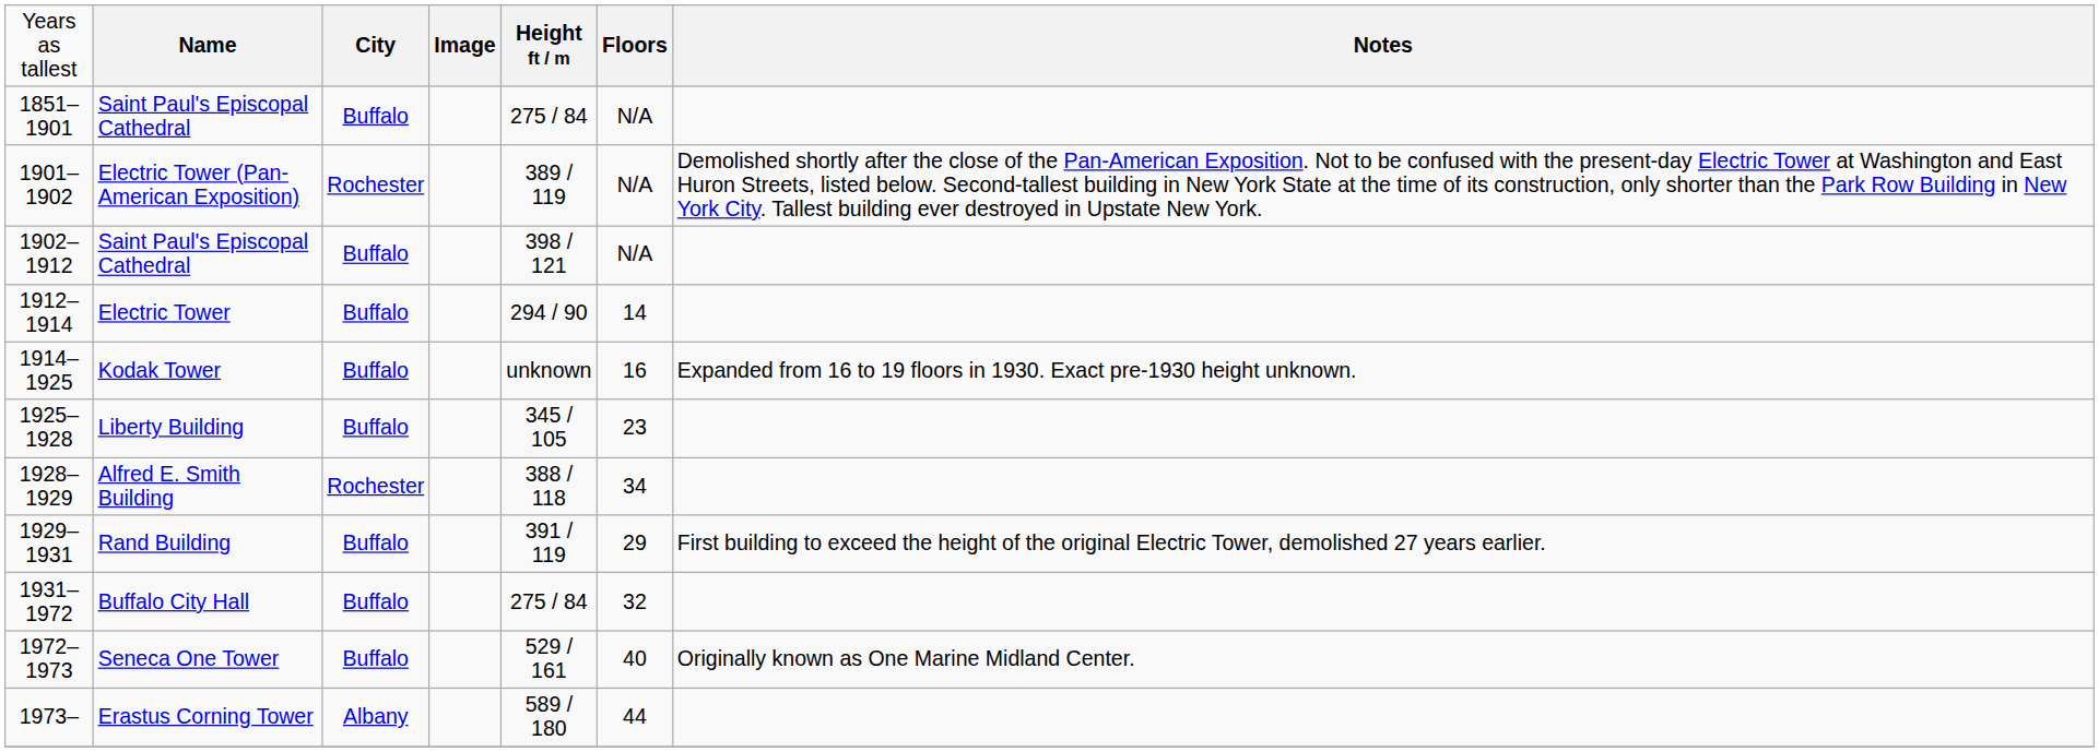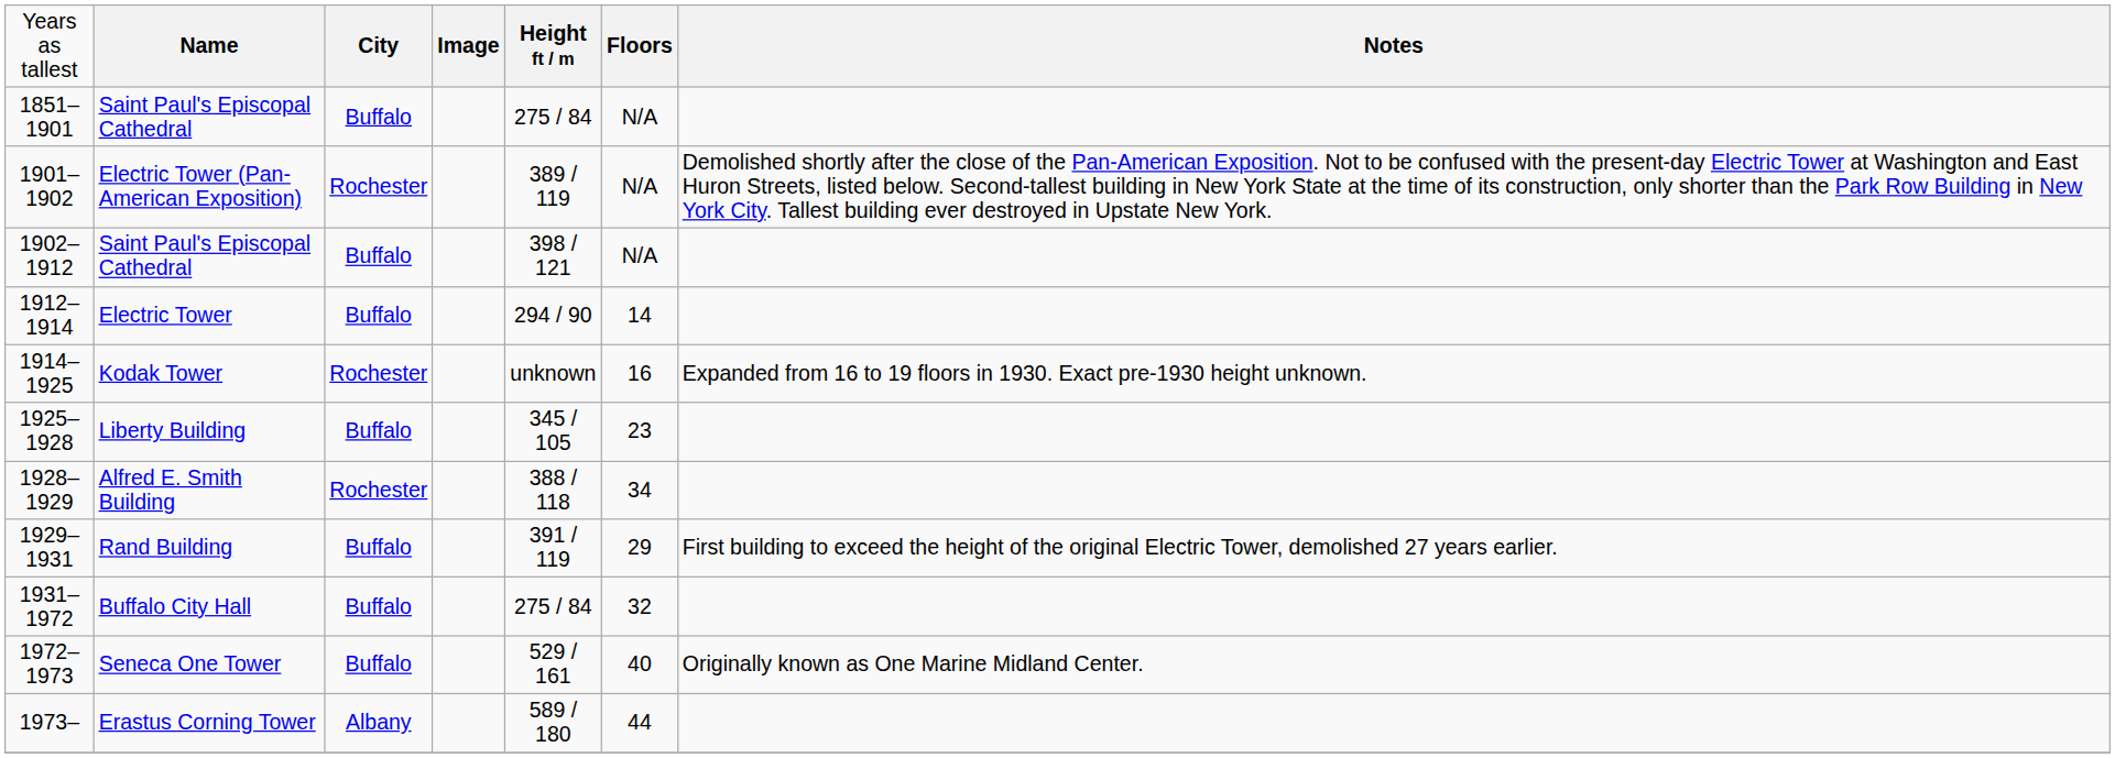Kodak Tower | column 3: Buffalo -> Rochester
